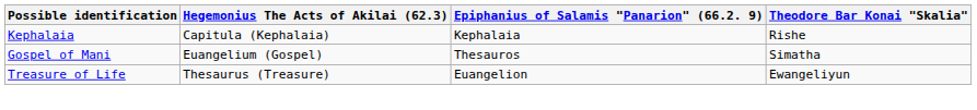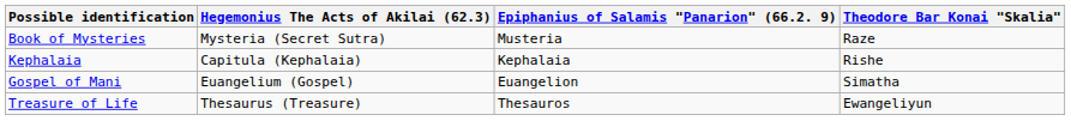+ row: Book of Mysteries | Mysteria (Secret Sutra) | Musteria | Raze
Gospel of Mani | Epiphanius of Salamis "Panarion" (66.2. 9): Thesauros -> Euangelion
Treasure of Life | Epiphanius of Salamis "Panarion" (66.2. 9): Euangelion -> Thesauros
